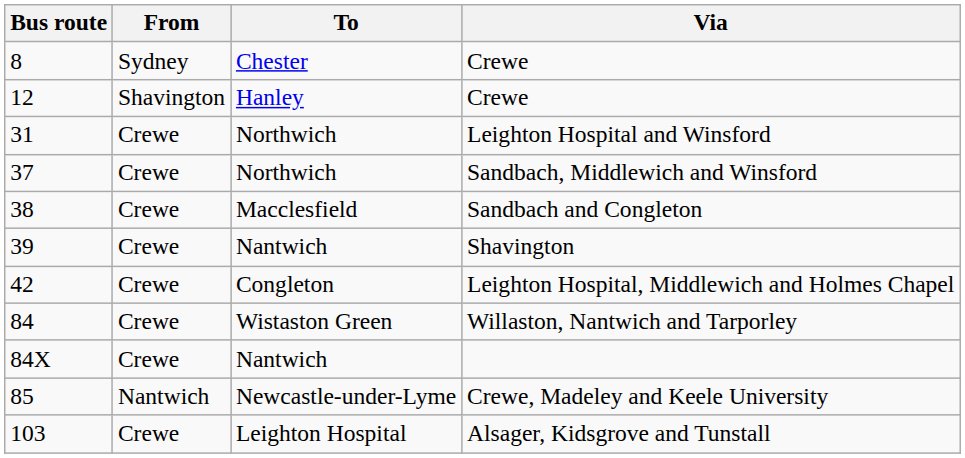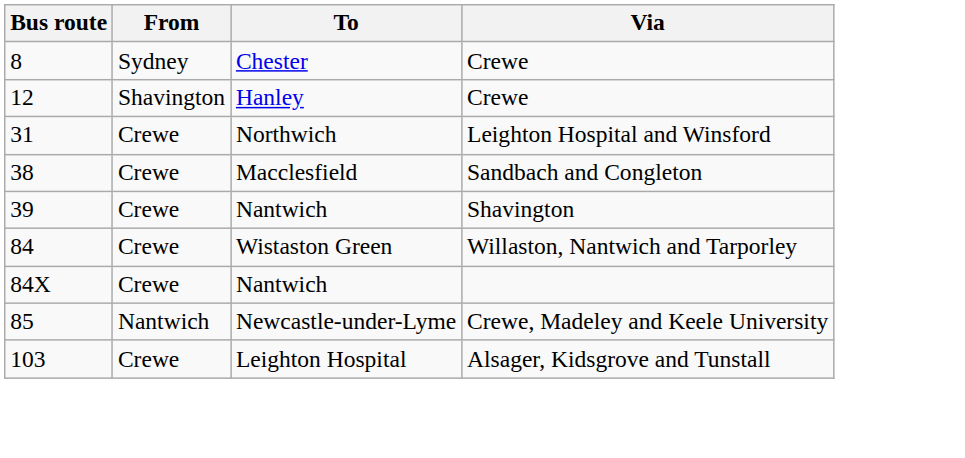- row: 37 | Crewe | Northwich | Sandbach, Middlewich and Winsford
- row: 42 | Crewe | Congleton | Leighton Hospital, Middlewich and Holmes Chapel
